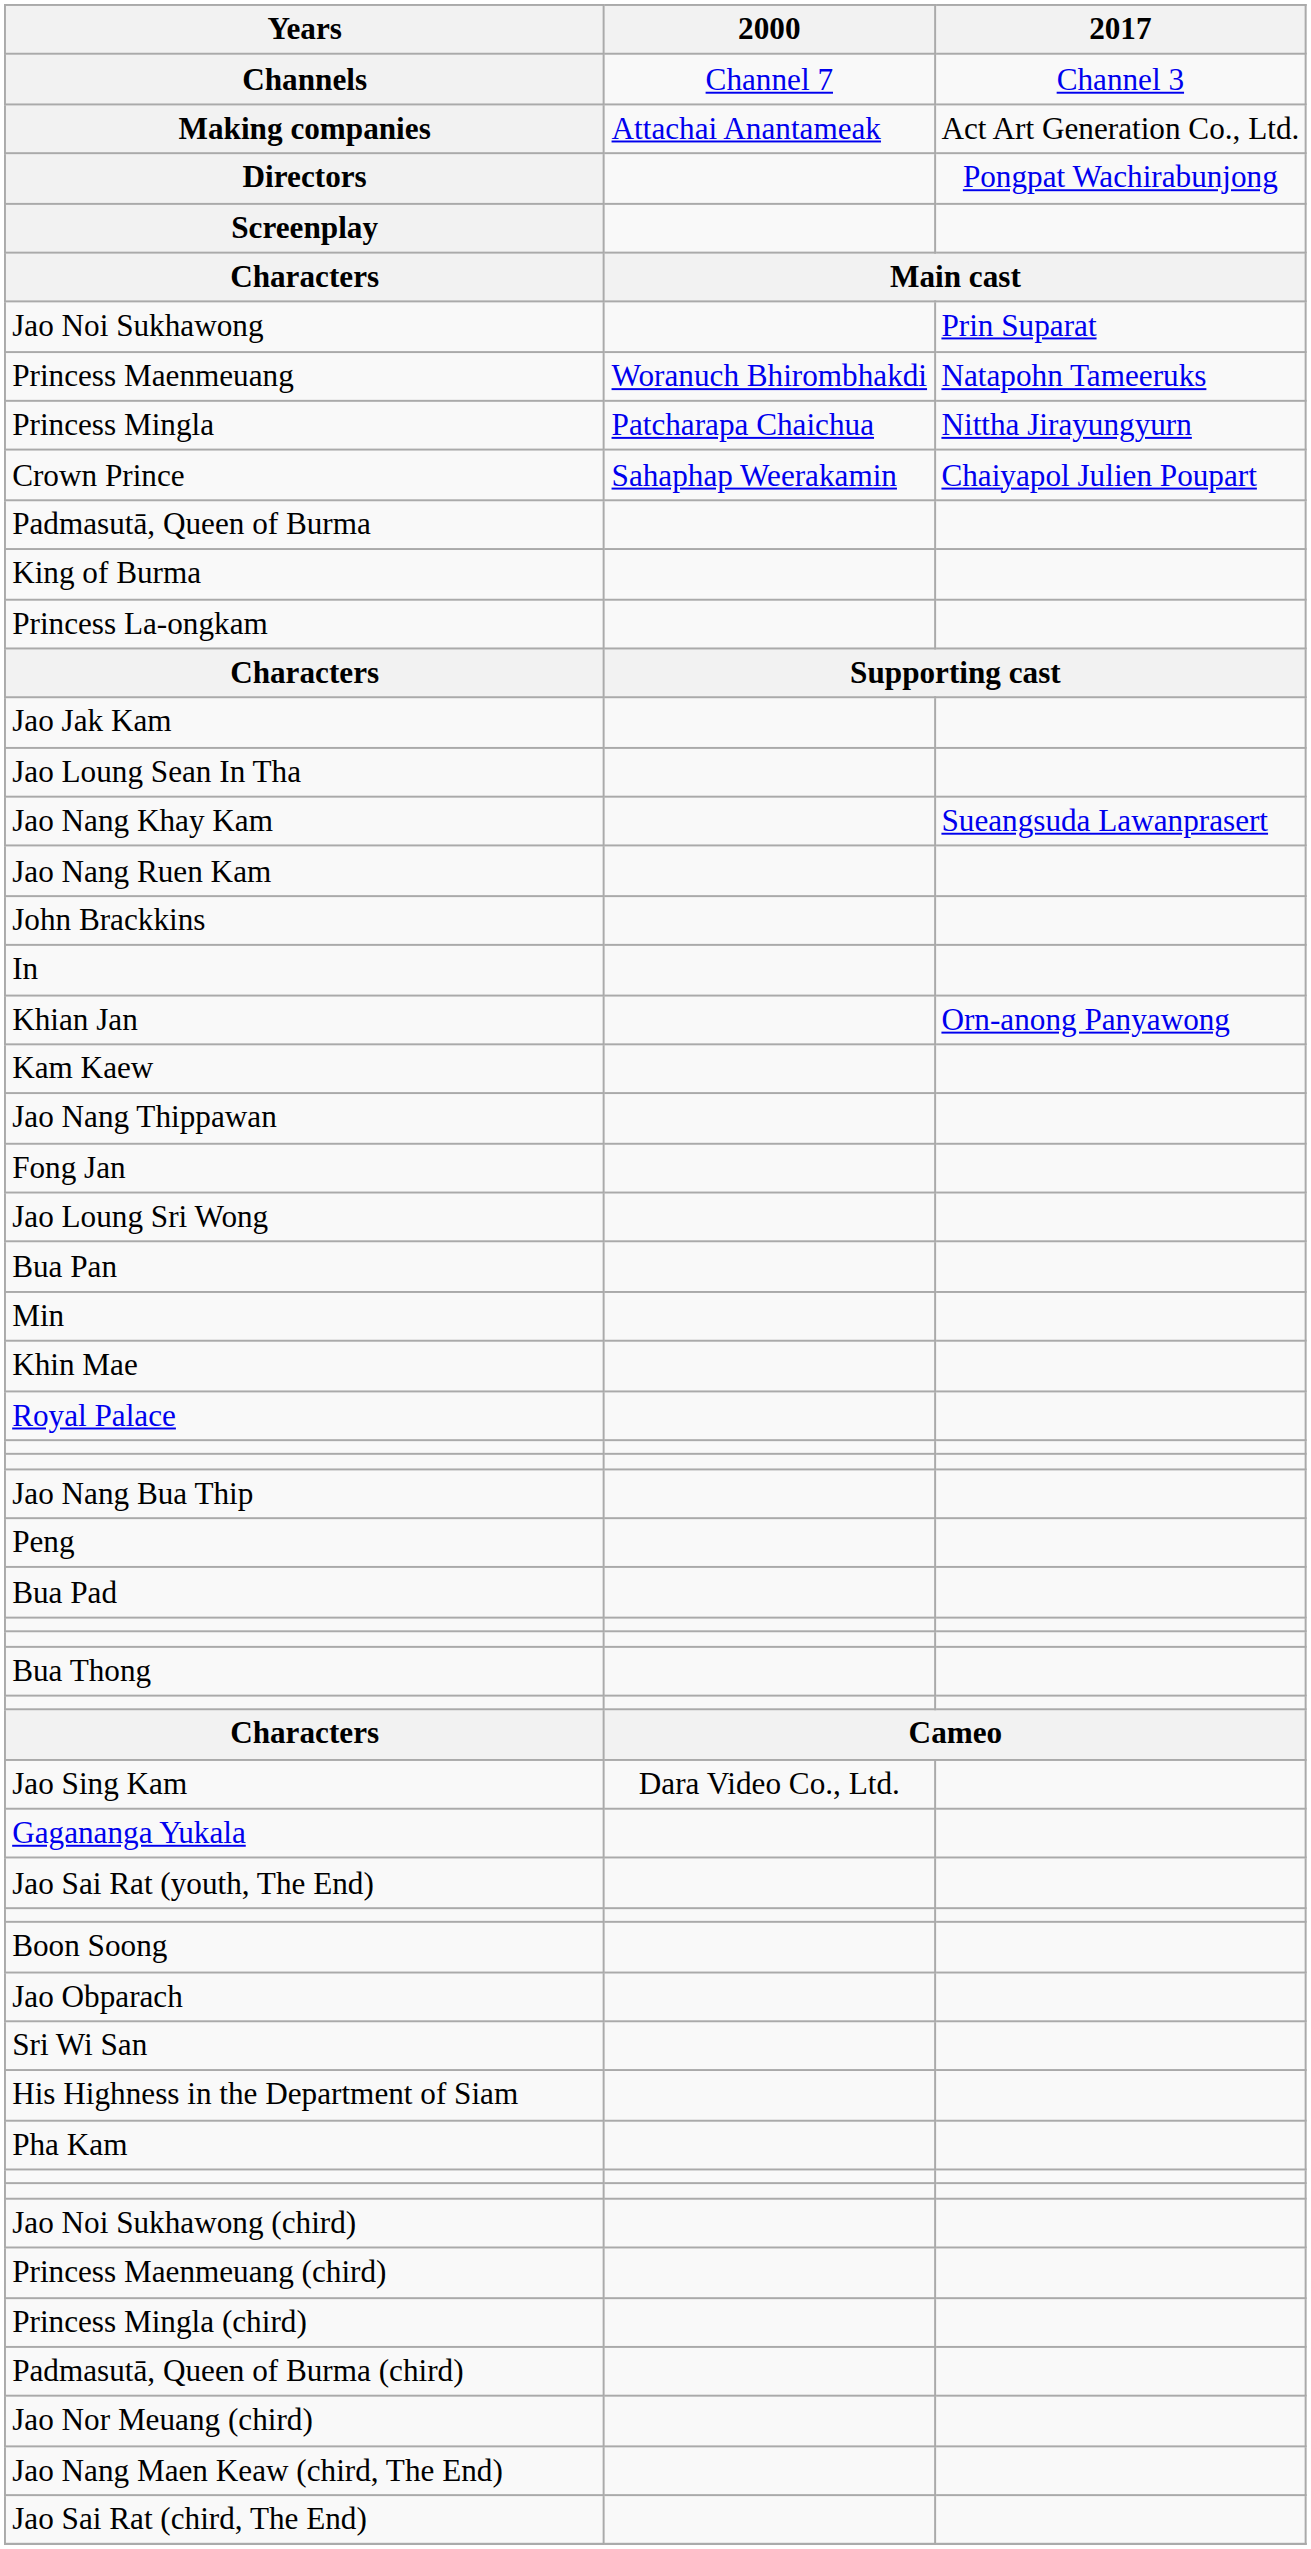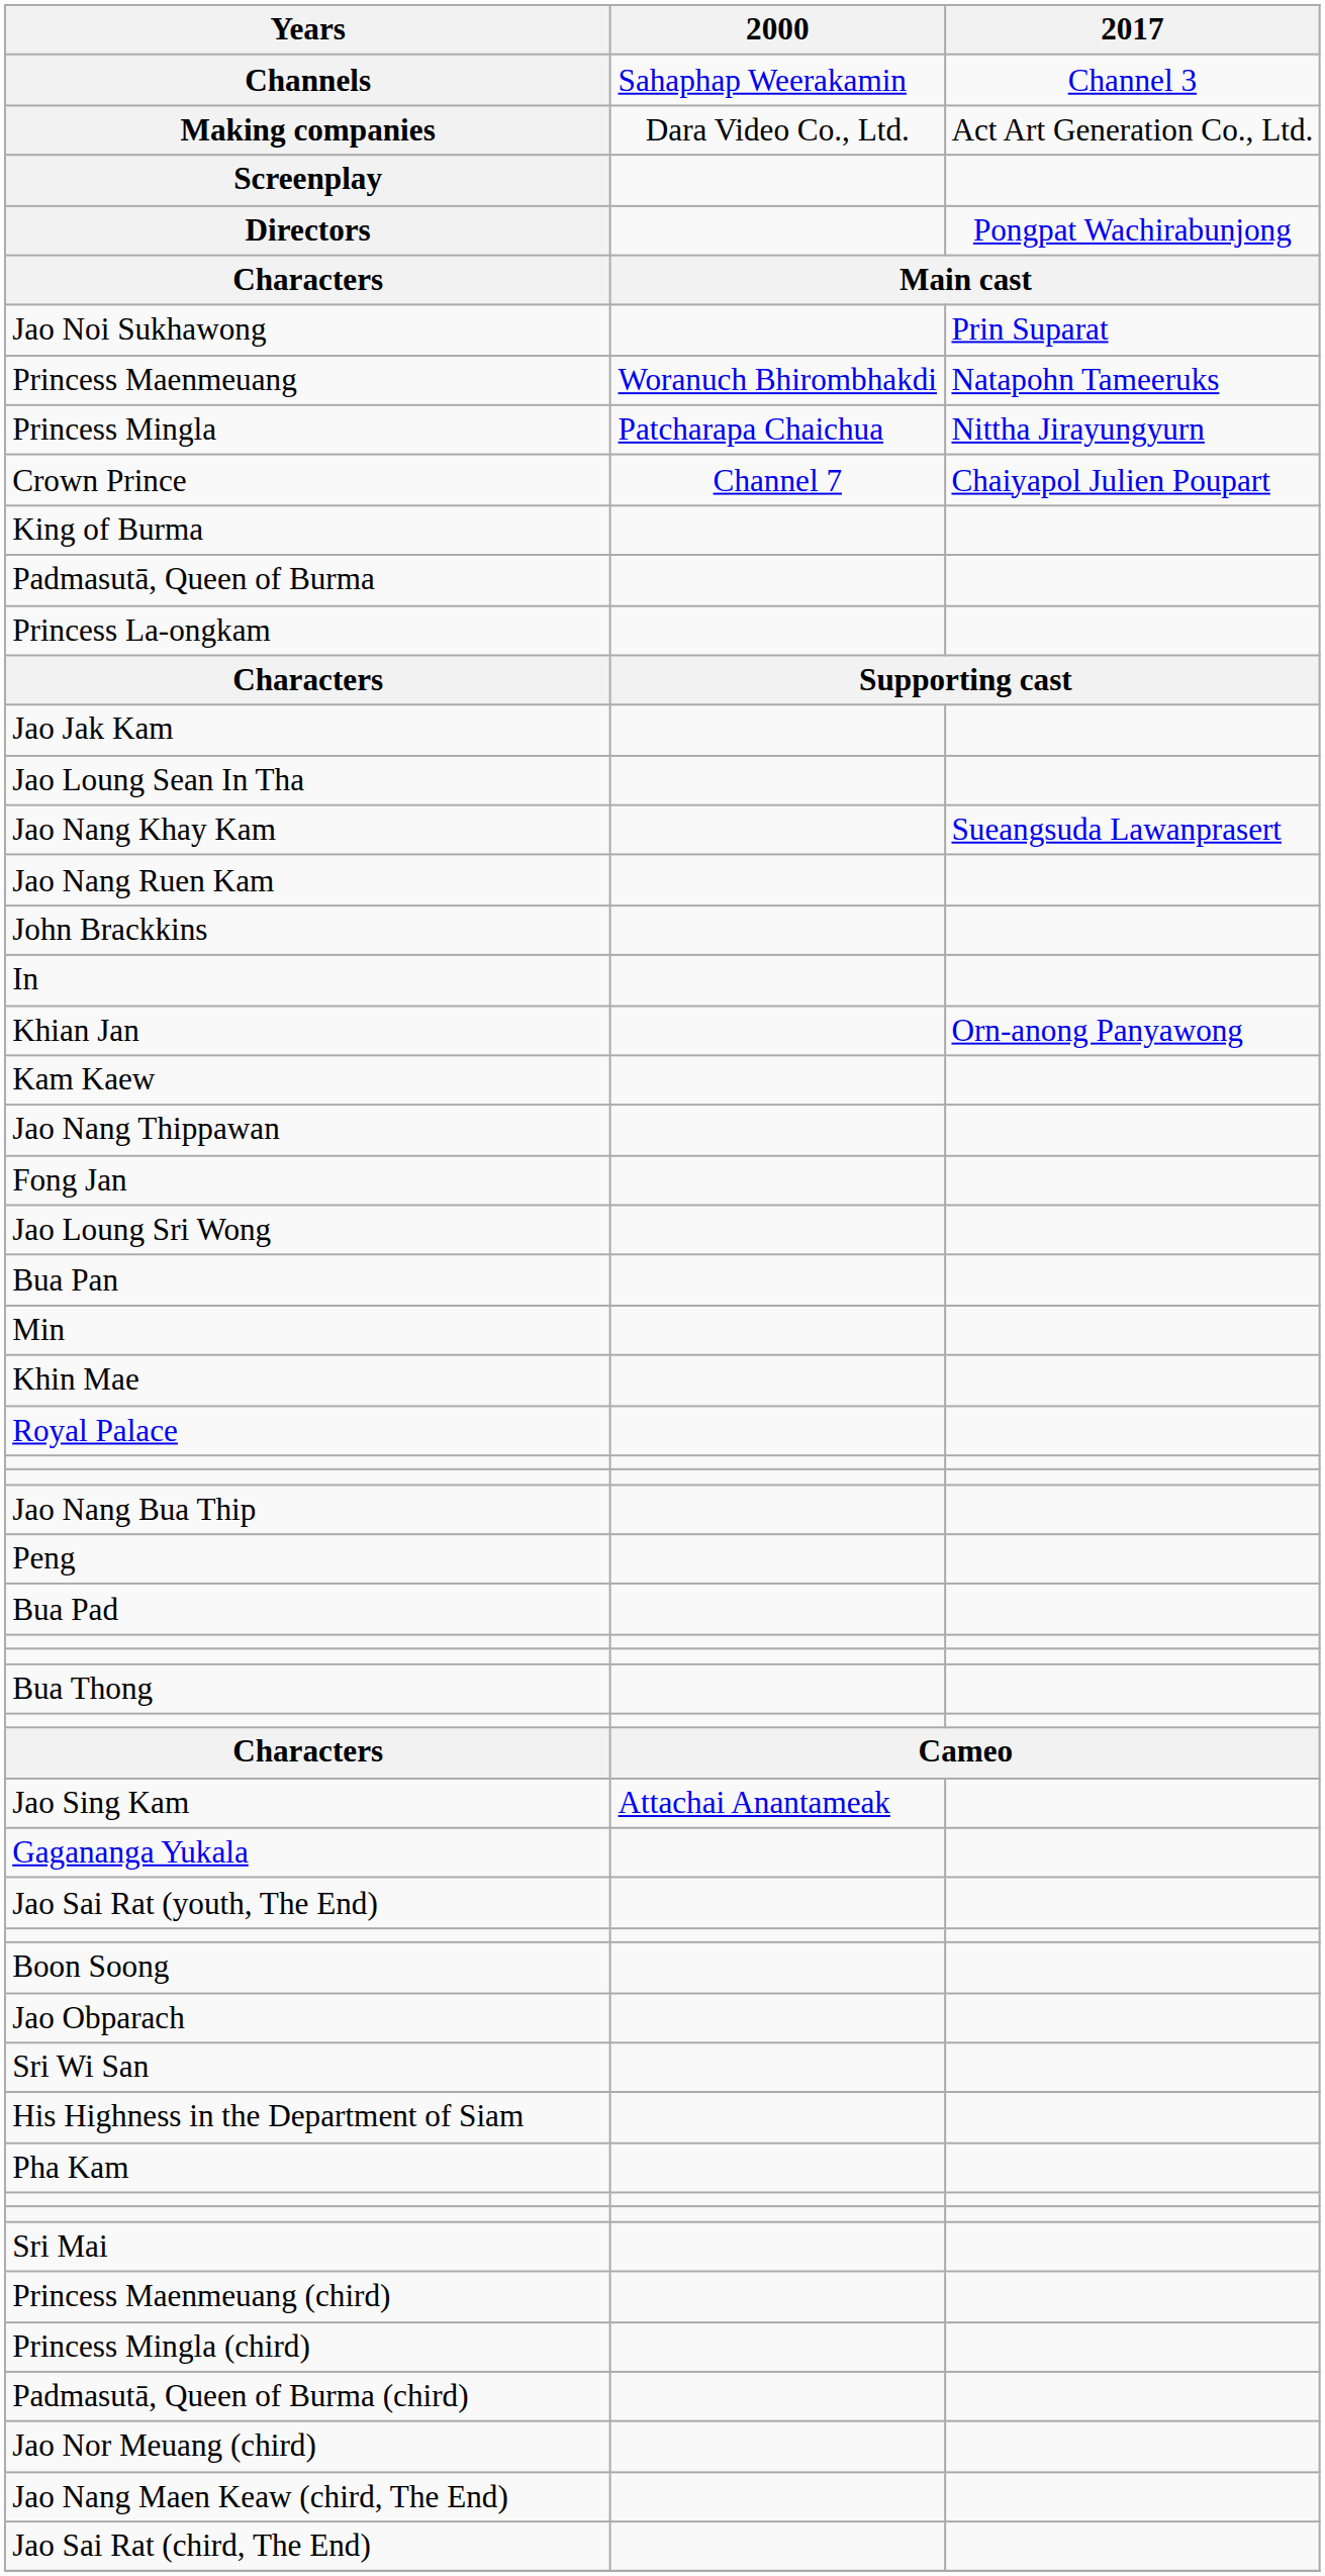Channels | 2000: Channel 7 -> Sahaphap Weerakamin
Making companies | 2000: Attachai Anantameak -> Dara Video Co., Ltd.
rows swapped: Screenplay <-> Directors
Crown Prince | 2000: Sahaphap Weerakamin -> Channel 7
rows swapped: Padmasutā, Queen of Burma <-> King of Burma
Jao Sing Kam | 2000: Dara Video Co., Ltd. -> Attachai Anantameak
+ row: Sri Mai
- row: Jao Noi Sukhawong (chird)
